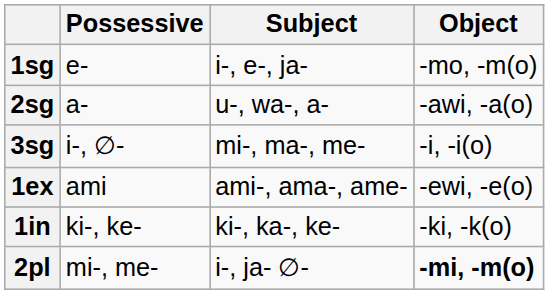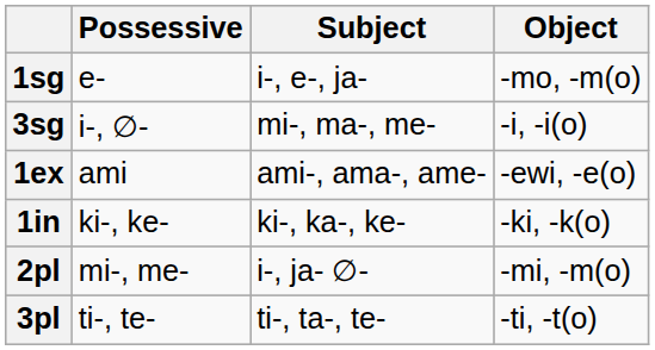- row: 2sg | a- | u-, wa-, a- | -awi, -a(o)
2pl | Object: bold -> normal
+ row: 3pl | ti-, te- | ti-, ta-, te- | -ti, -t(o)
